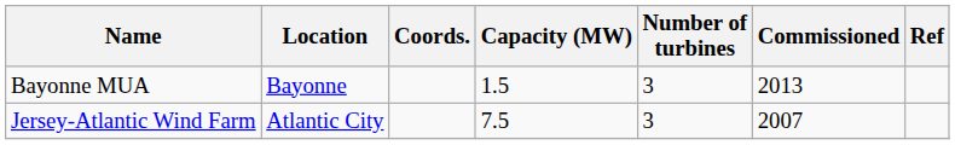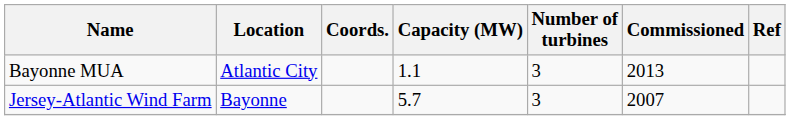Bayonne MUA | Location: Bayonne -> Atlantic City
Bayonne MUA | Capacity (MW): 1.5 -> 1.1
Jersey-Atlantic Wind Farm | Location: Atlantic City -> Bayonne
Jersey-Atlantic Wind Farm | Capacity (MW): 7.5 -> 5.7
